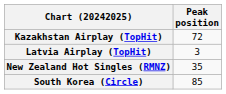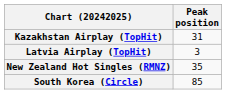Kazakhstan Airplay (TopHit) | Peak position: 72 -> 31
